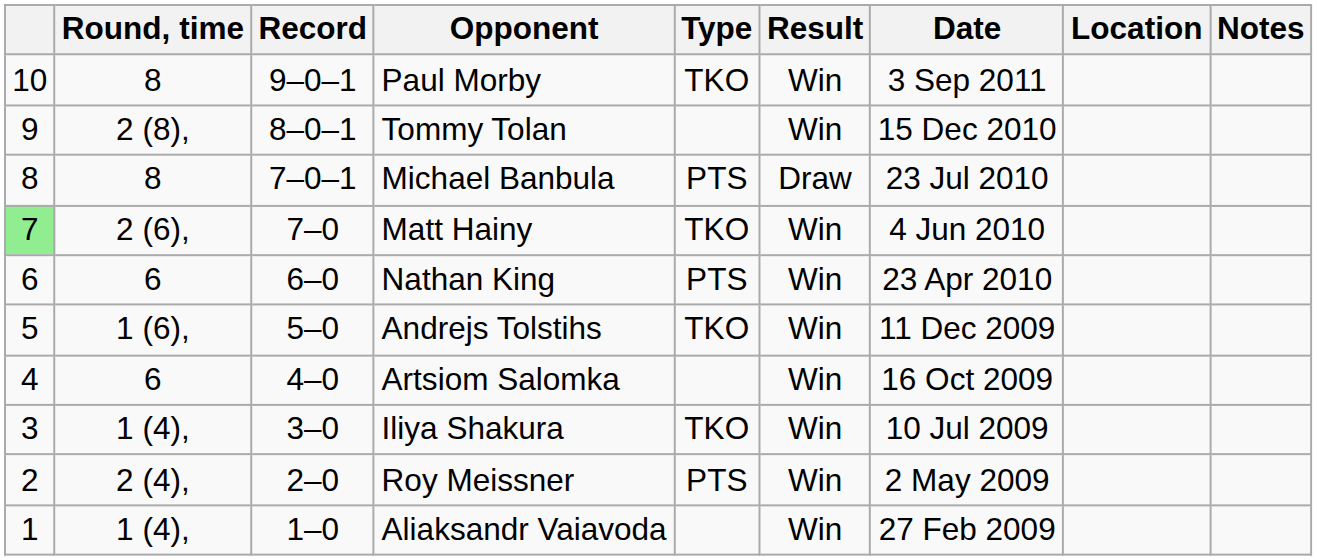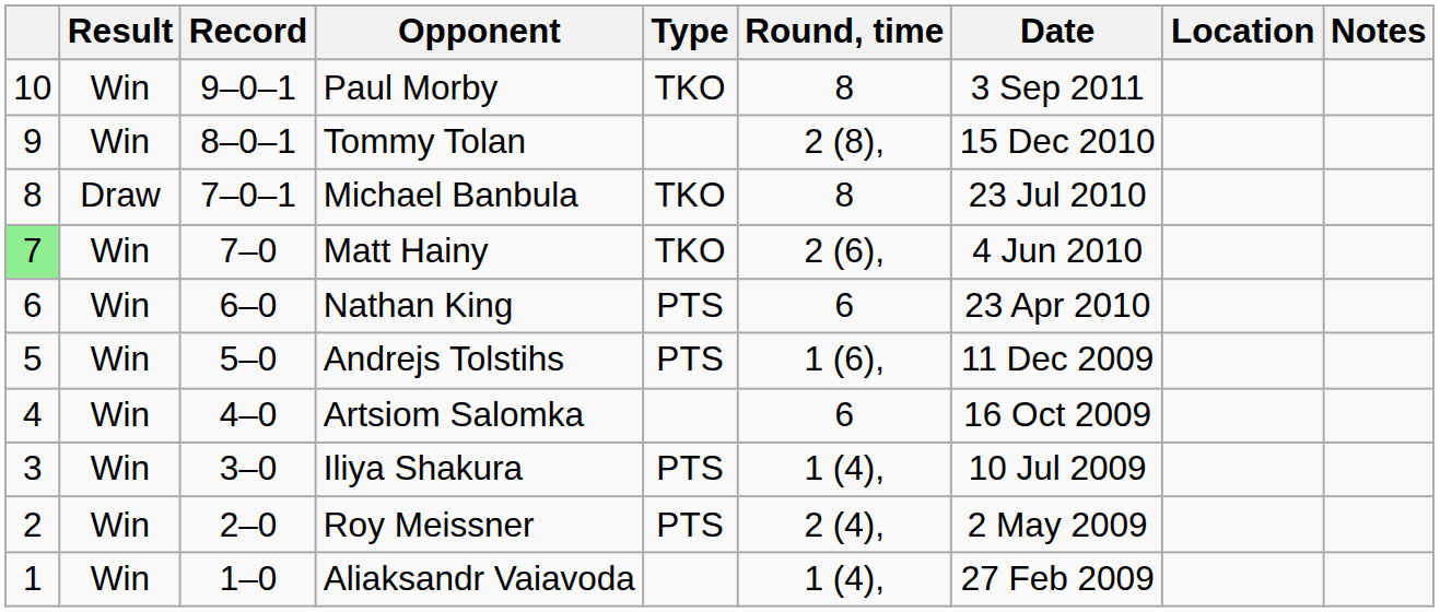columns swapped: Result <-> Round, time
Michael Banbula | Type: PTS -> TKO
Andrejs Tolstihs | Type: TKO -> PTS
Iliya Shakura | Type: TKO -> PTS
